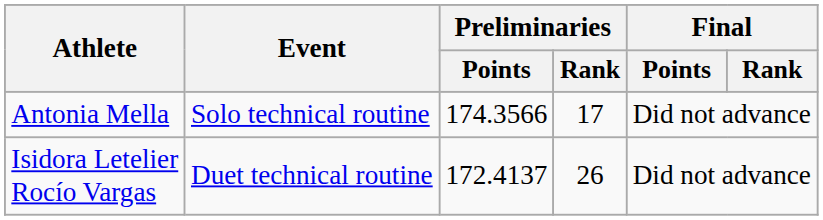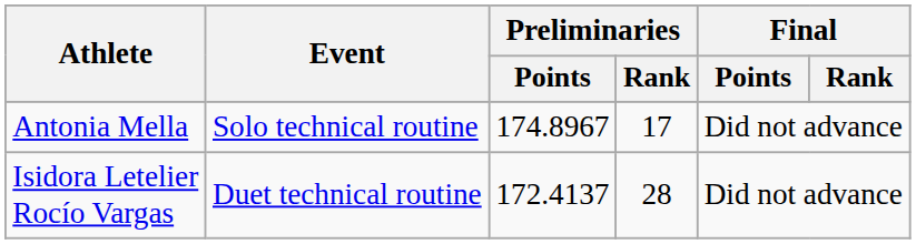Antonia Mella | Preliminaries / Points: 174.3566 -> 174.8967
Isidora Letelier Rocío Vargas | Preliminaries / Rank: 26 -> 28
